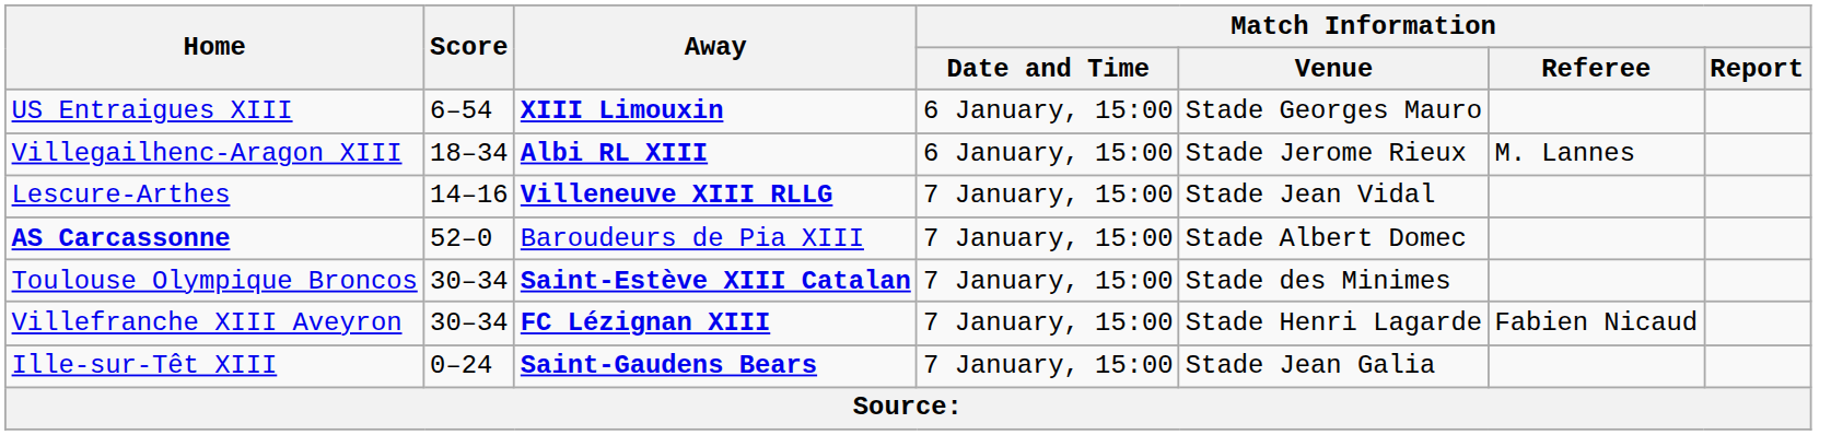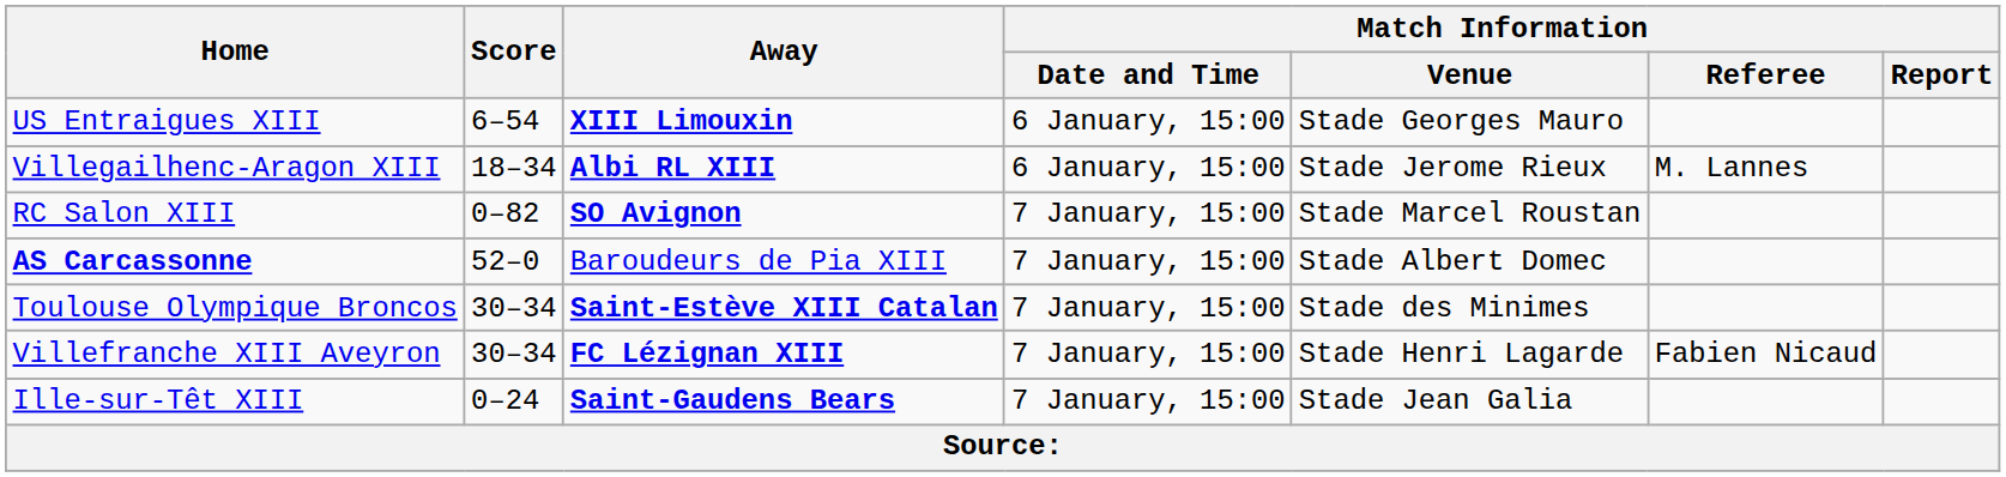+ row: RC Salon XIII | 0–82 | SO Avignon | 7 January, 15:00 | Stade Marcel Roustan
- row: Lescure-Arthes | 14–16 | Villeneuve XIII RLLG | 7 January, 15:00 | Stade Jean Vidal
